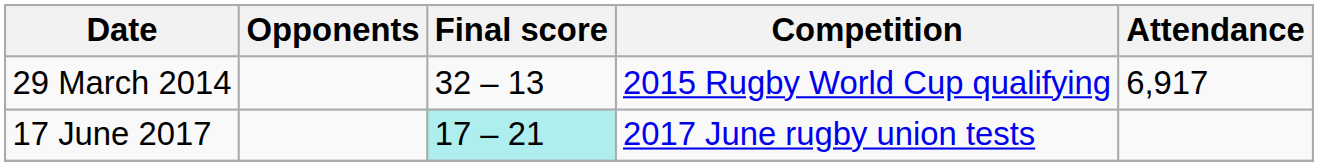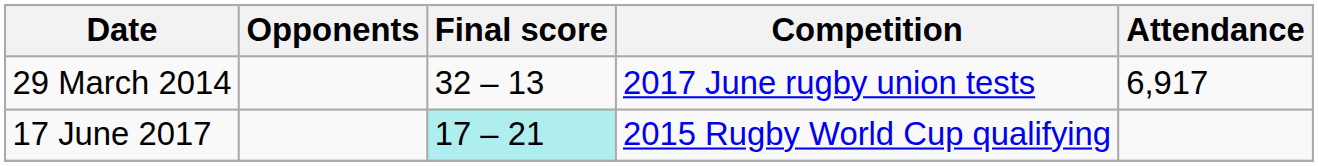29 March 2014 | Competition: 2015 Rugby World Cup qualifying -> 2017 June rugby union tests
17 June 2017 | Competition: 2017 June rugby union tests -> 2015 Rugby World Cup qualifying
